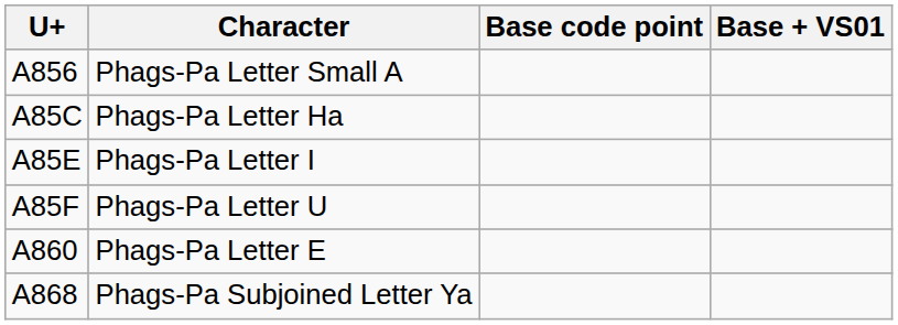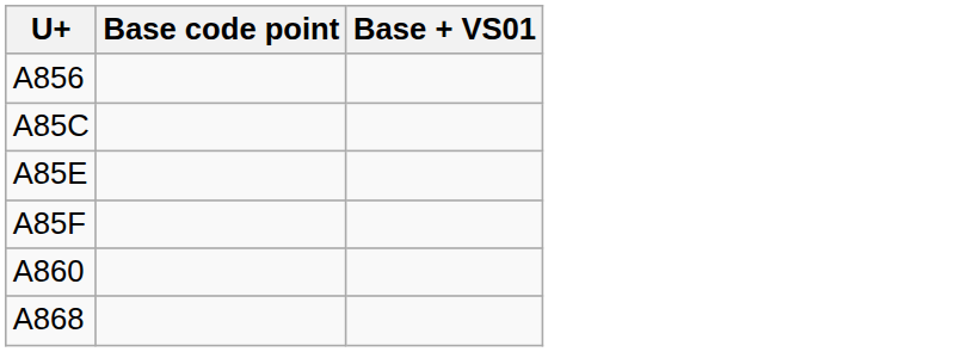- column: Character | Phags‑Pa Letter Small A | Phags‑Pa Letter Ha | Phags‑Pa Letter I | Phags‑Pa Letter U | Phags‑Pa Letter E | Phags‑Pa Subjoined Letter Ya
